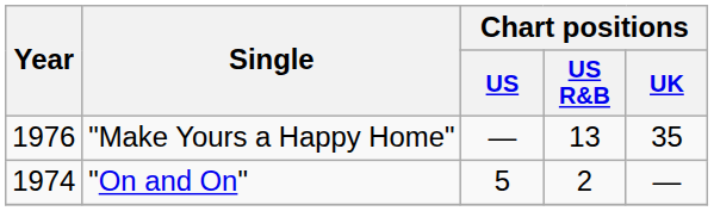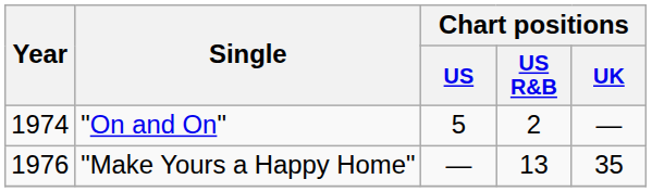rows swapped: "On and On" <-> "Make Yours a Happy Home"
